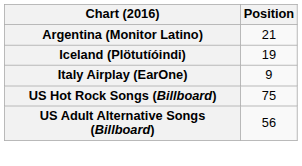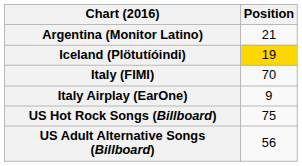Iceland (Plötutíóindi) | Position: no background -> gold background
+ row: Italy (FIMI) | 70
